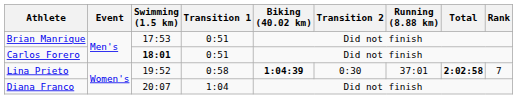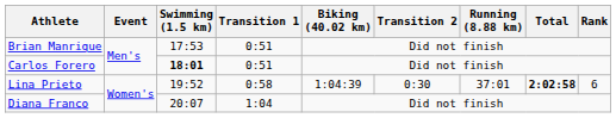Lina Prieto | Biking (40.02 km): bold -> normal
Lina Prieto | Rank: 7 -> 6
